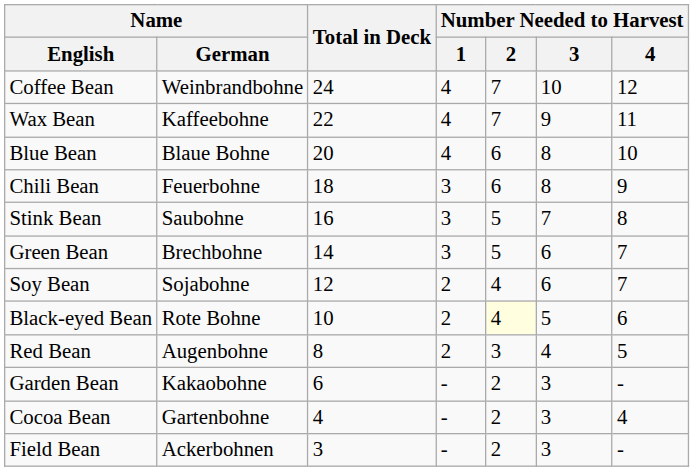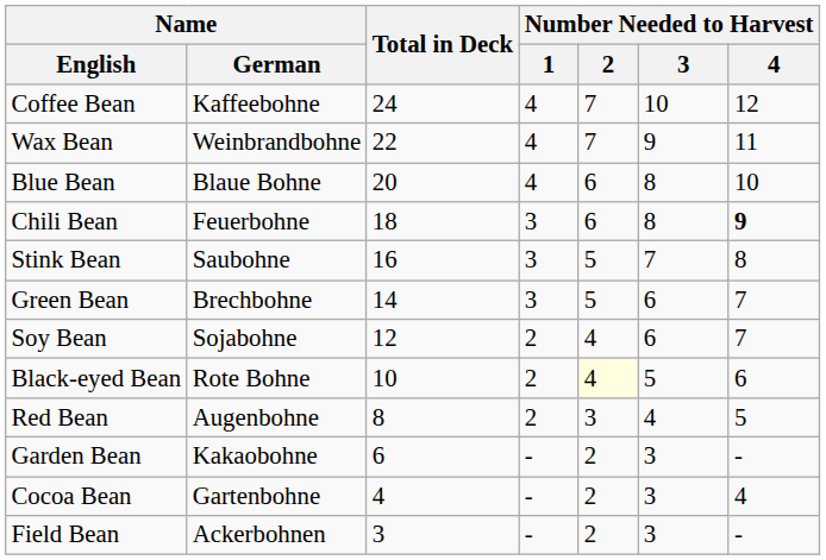Coffee Bean | Name / German: Weinbrandbohne -> Kaffeebohne
Wax Bean | Name / German: Kaffeebohne -> Weinbrandbohne
Chili Bean | Number Needed to Harvest / 4: normal -> bold
